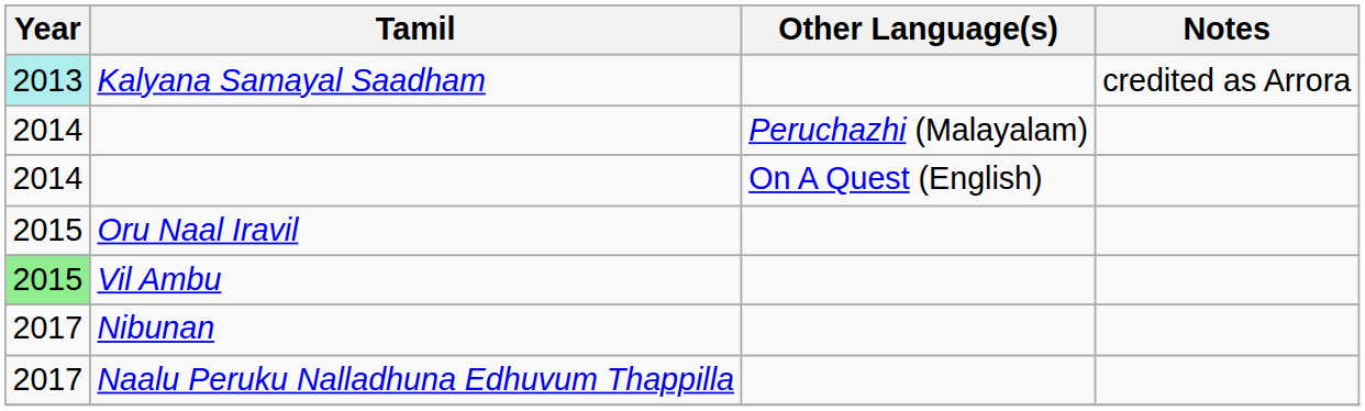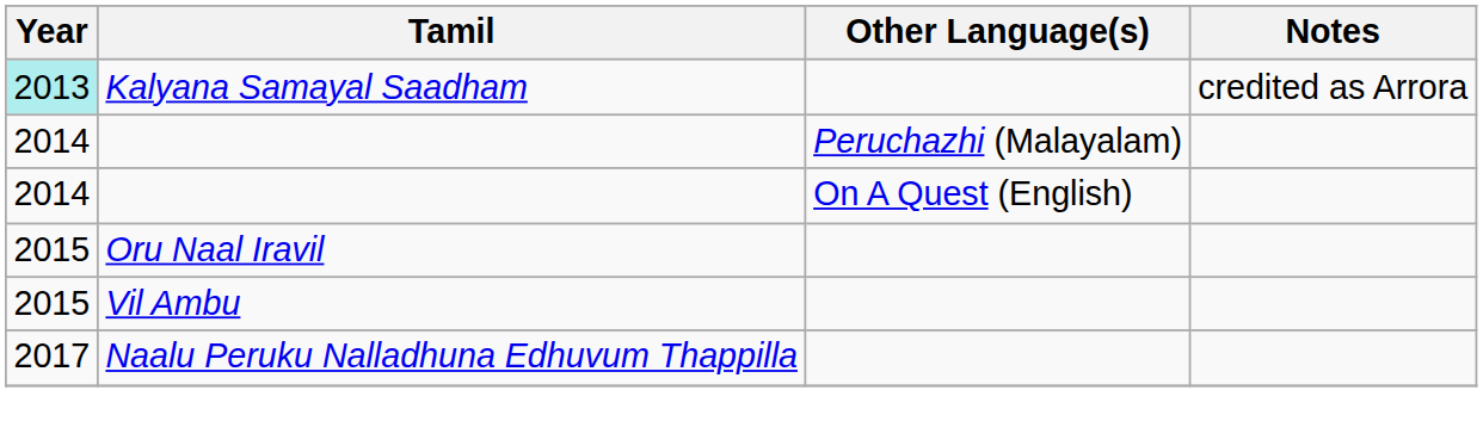Vil Ambu | Year: lightgreen background -> no background
- row: 2017 | Nibunan
